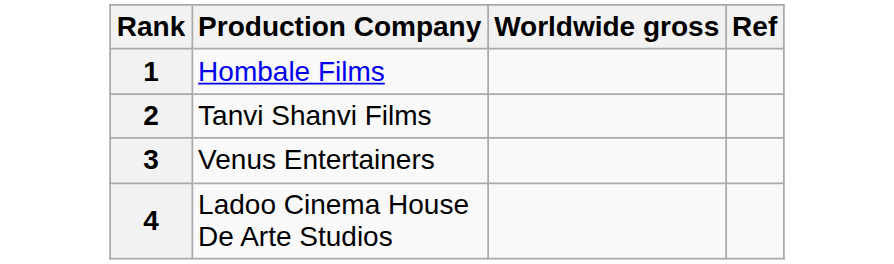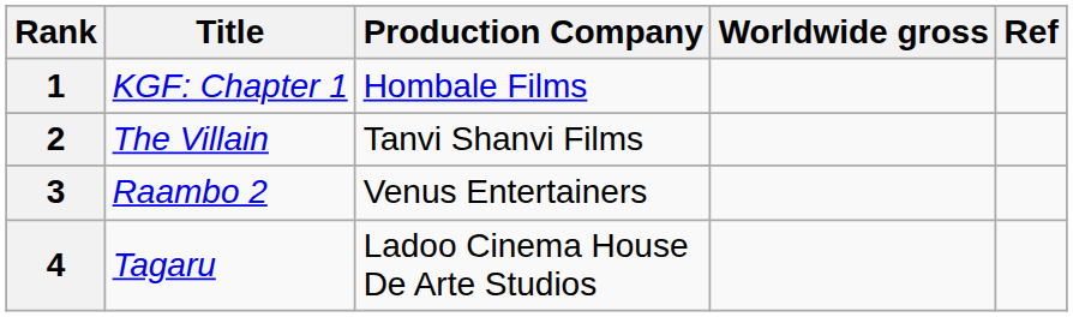+ column: Title | KGF: Chapter 1 | The Villain | Raambo 2 | Tagaru
